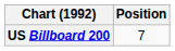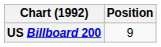US Billboard 200 | Position: 7 -> 9
